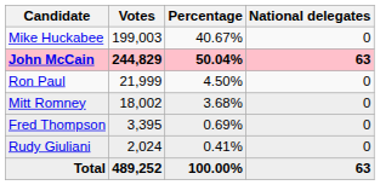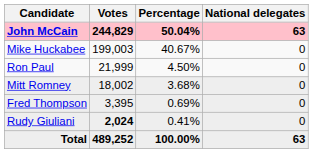rows swapped: John McCain <-> Mike Huckabee
Rudy Giuliani | Votes: normal -> bold
